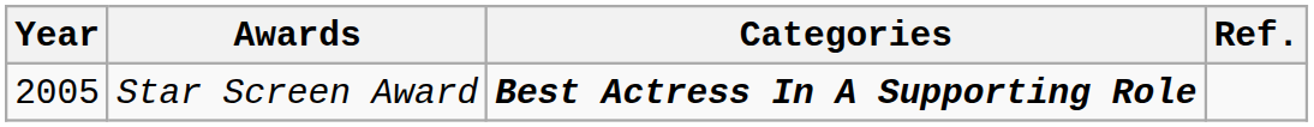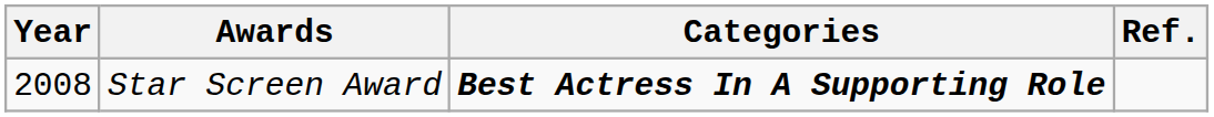Star Screen Award | Year: 2005 -> 2008
